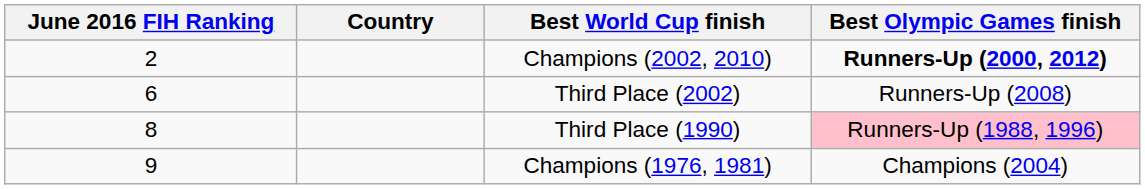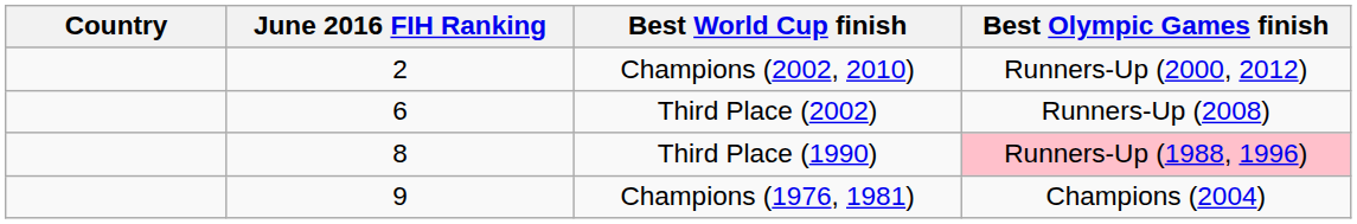columns swapped: Country <-> June 2016 FIH Ranking
Champions (2002, 2010) | Best Olympic Games finish: bold -> normal
